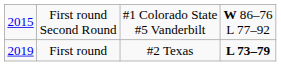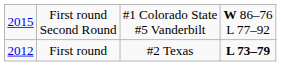First round | column 1: 2019 -> 2012
